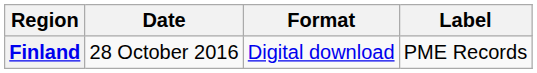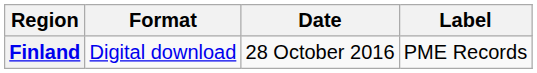columns swapped: Date <-> Format
